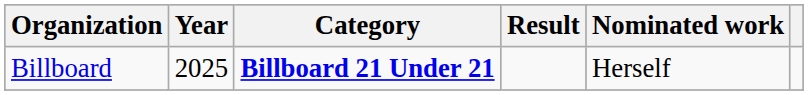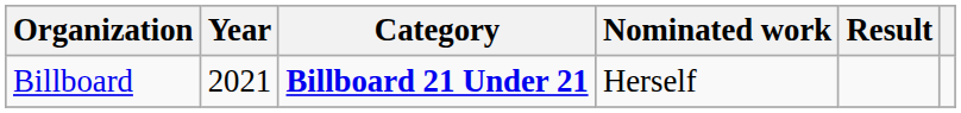columns swapped: Nominated work <-> Result
Billboard | Year: 2025 -> 2021
